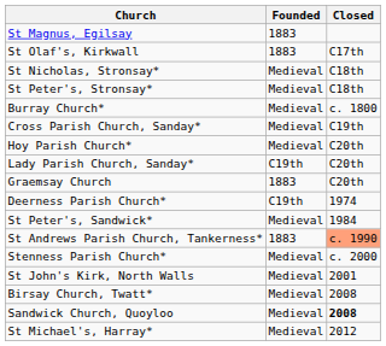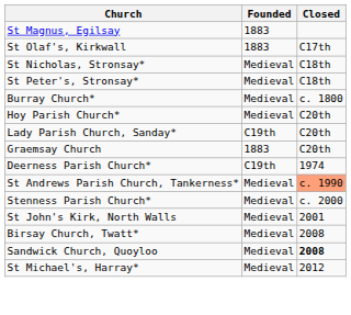- row: Cross Parish Church, Sanday* | Medieval | C19th
- row: St Peter's, Sandwick* | Medieval | 1984
St Andrews Parish Church, Tankerness* | Founded: 1883 -> Medieval
